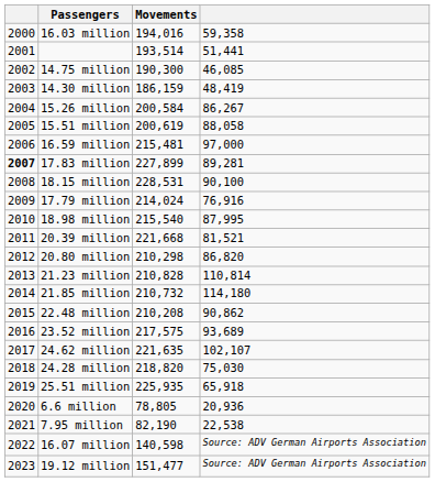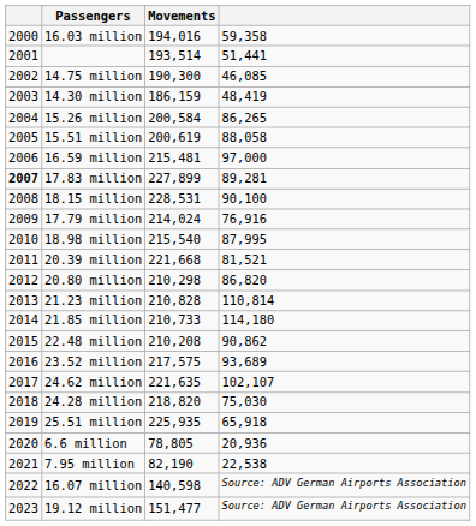15.26 million | column 4: 86,267 -> 86,265
21.85 million | Movements: 210,732 -> 210,733
